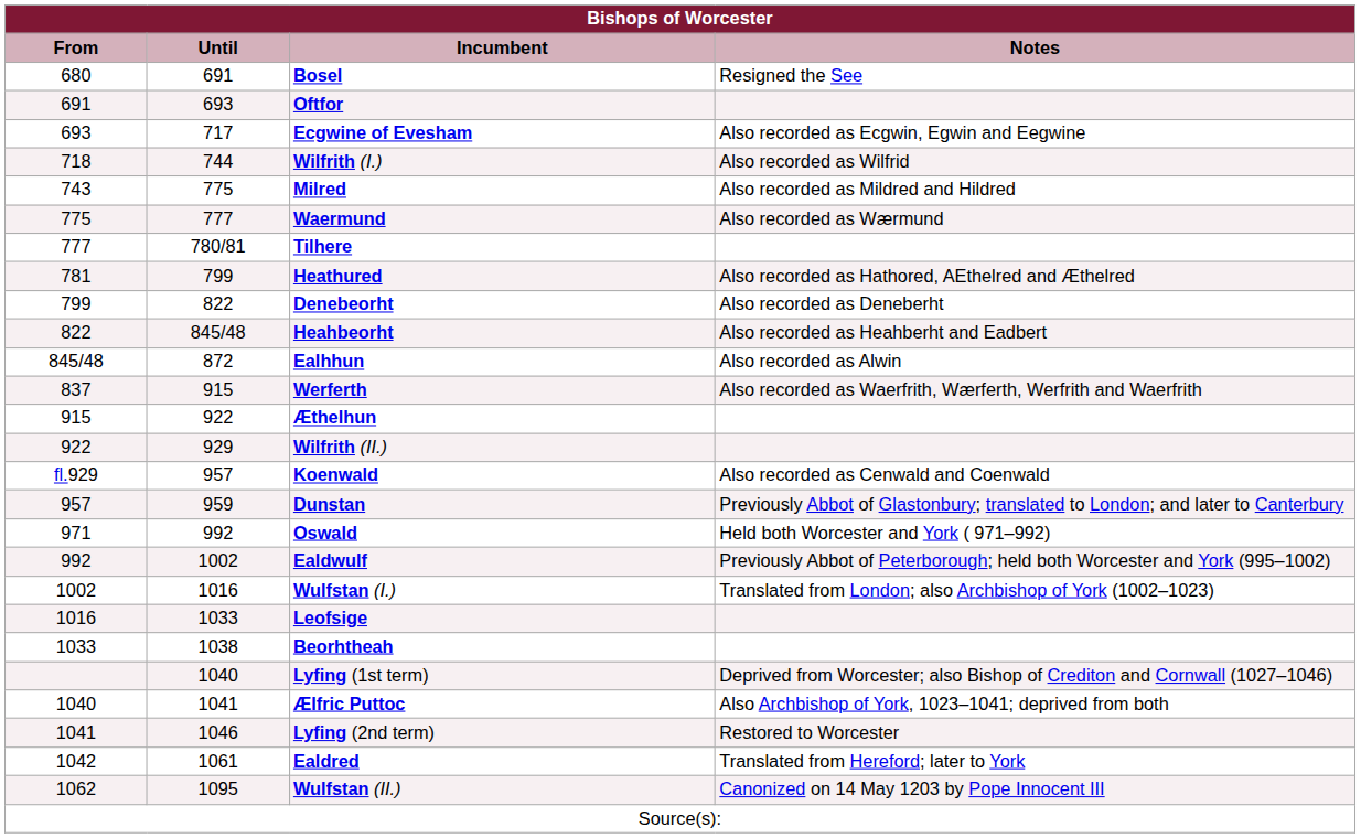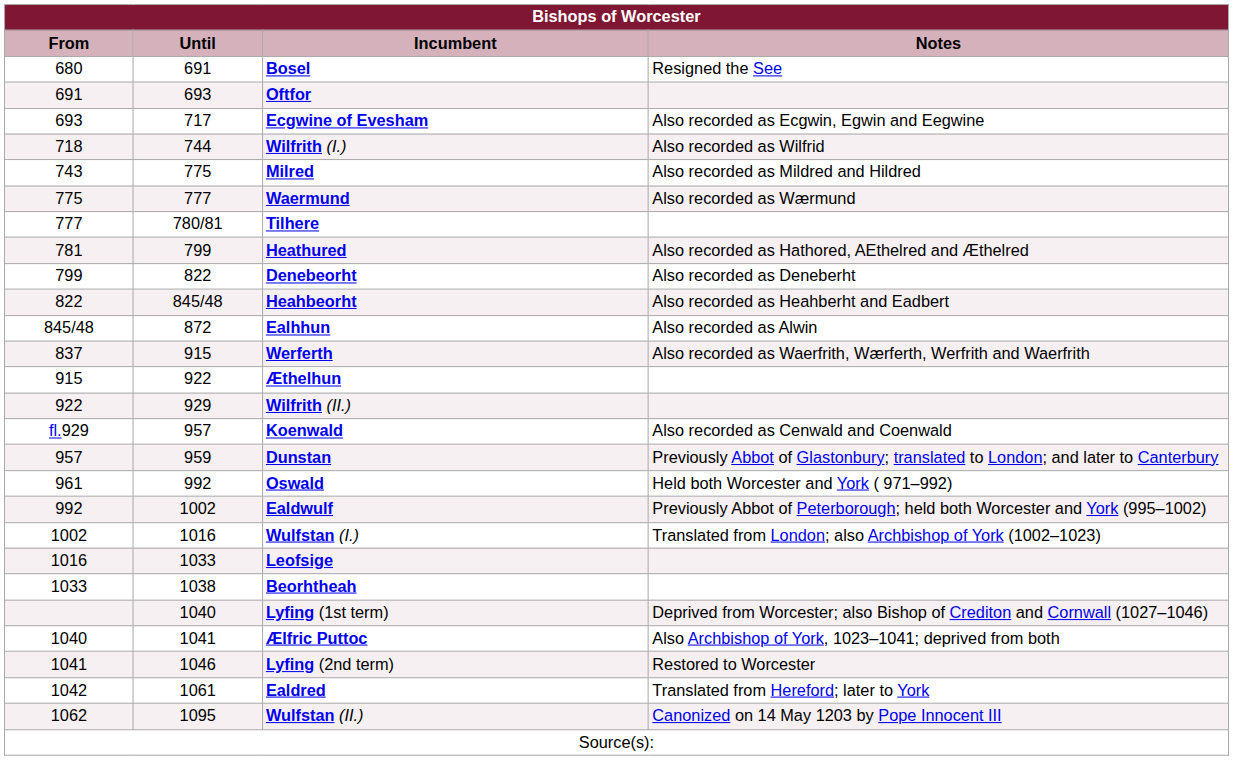Oswald | From: 971 -> 961
